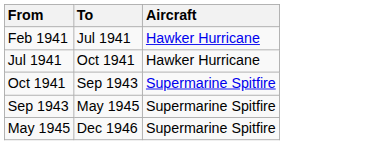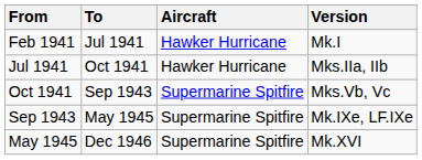+ column: Version | Mk.I | Mks.IIa, IIb | Mks.Vb, Vc | Mk.IXe, LF.IXe | Mk.XVI
